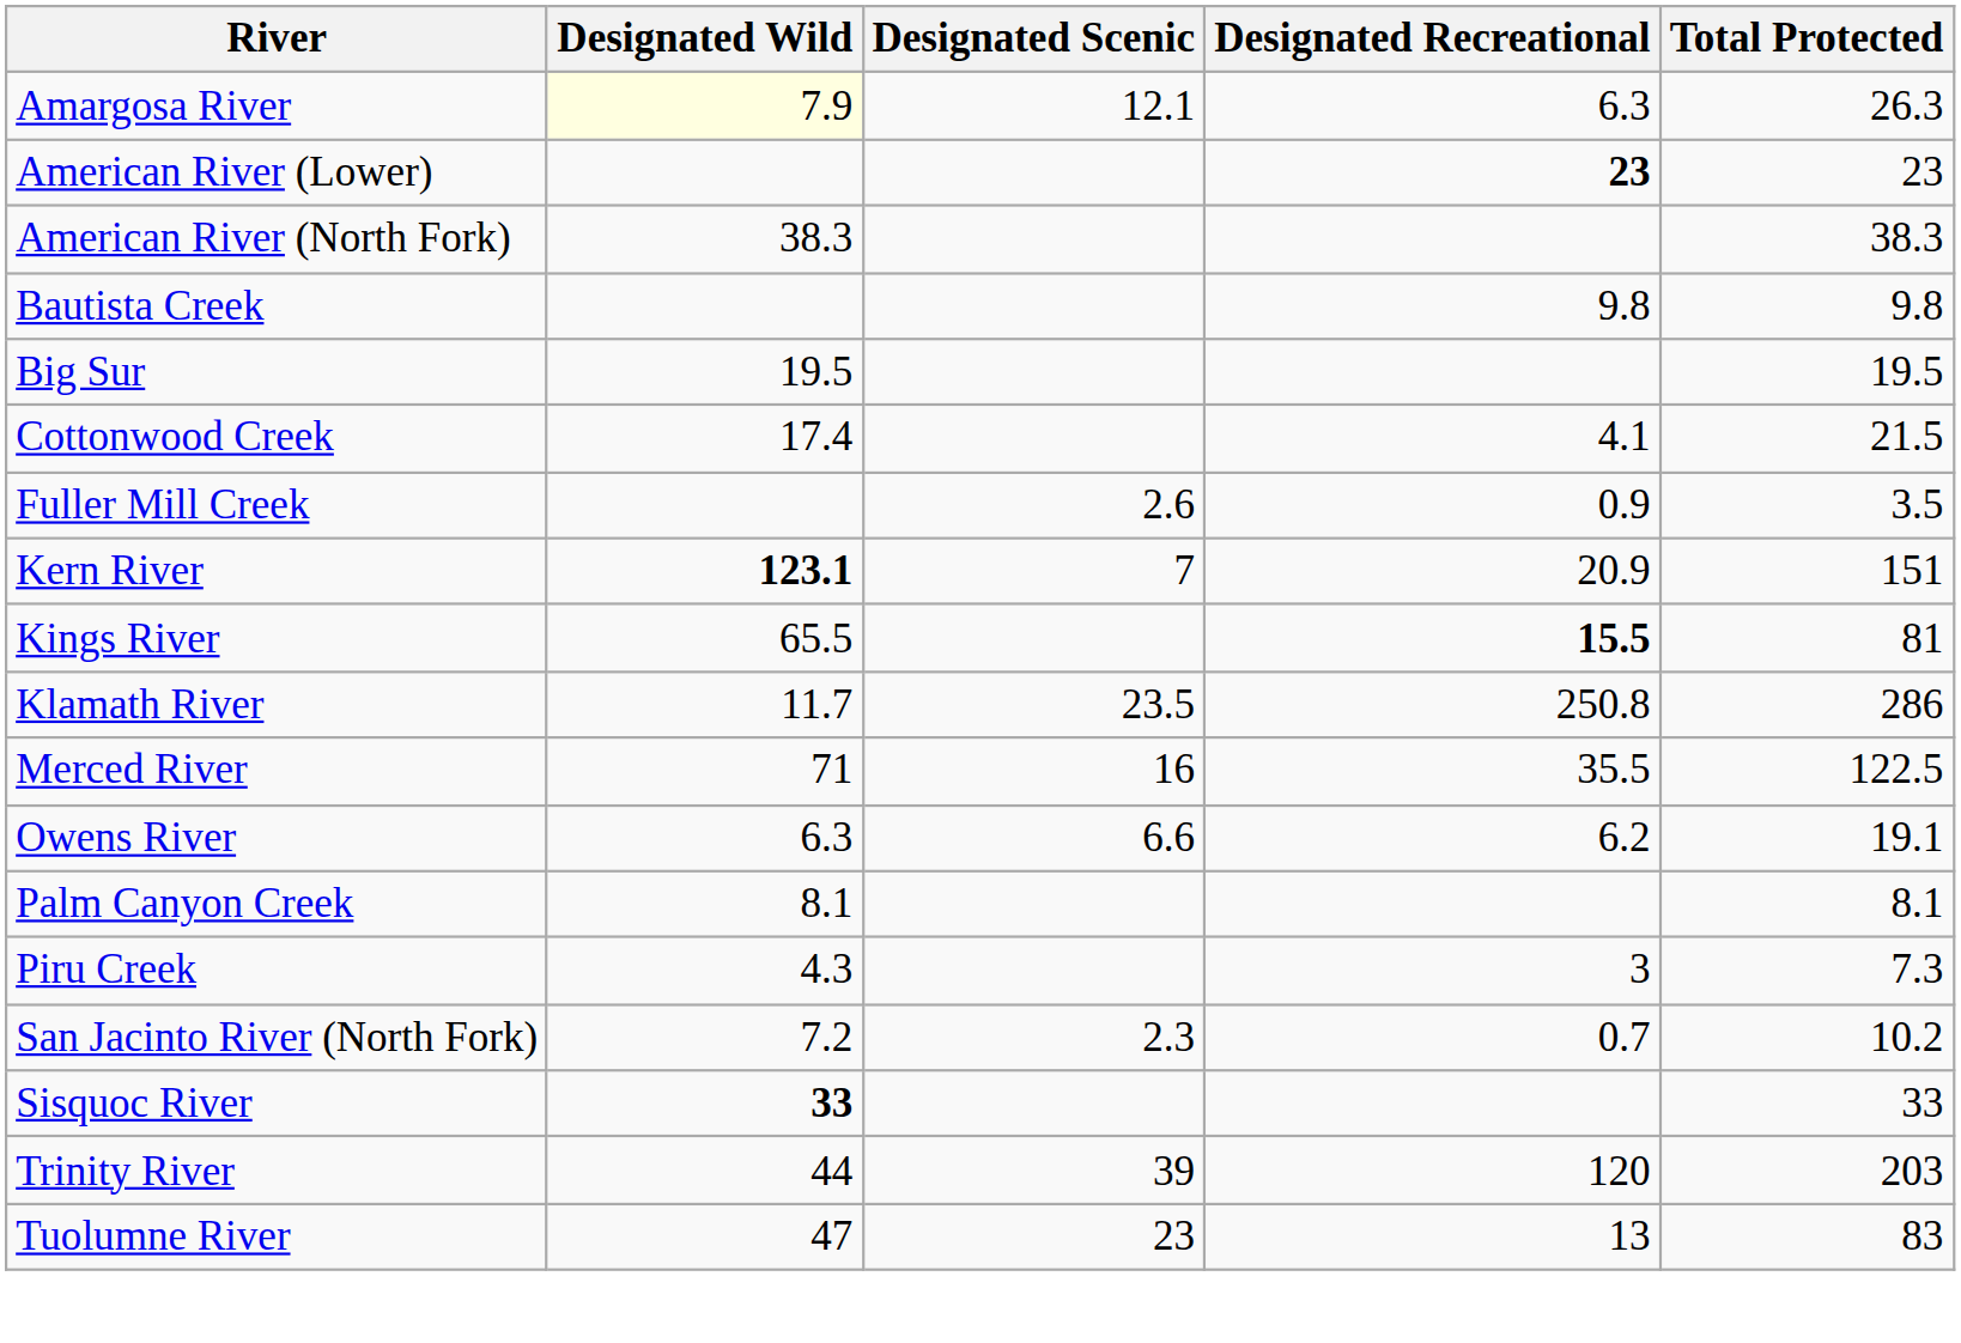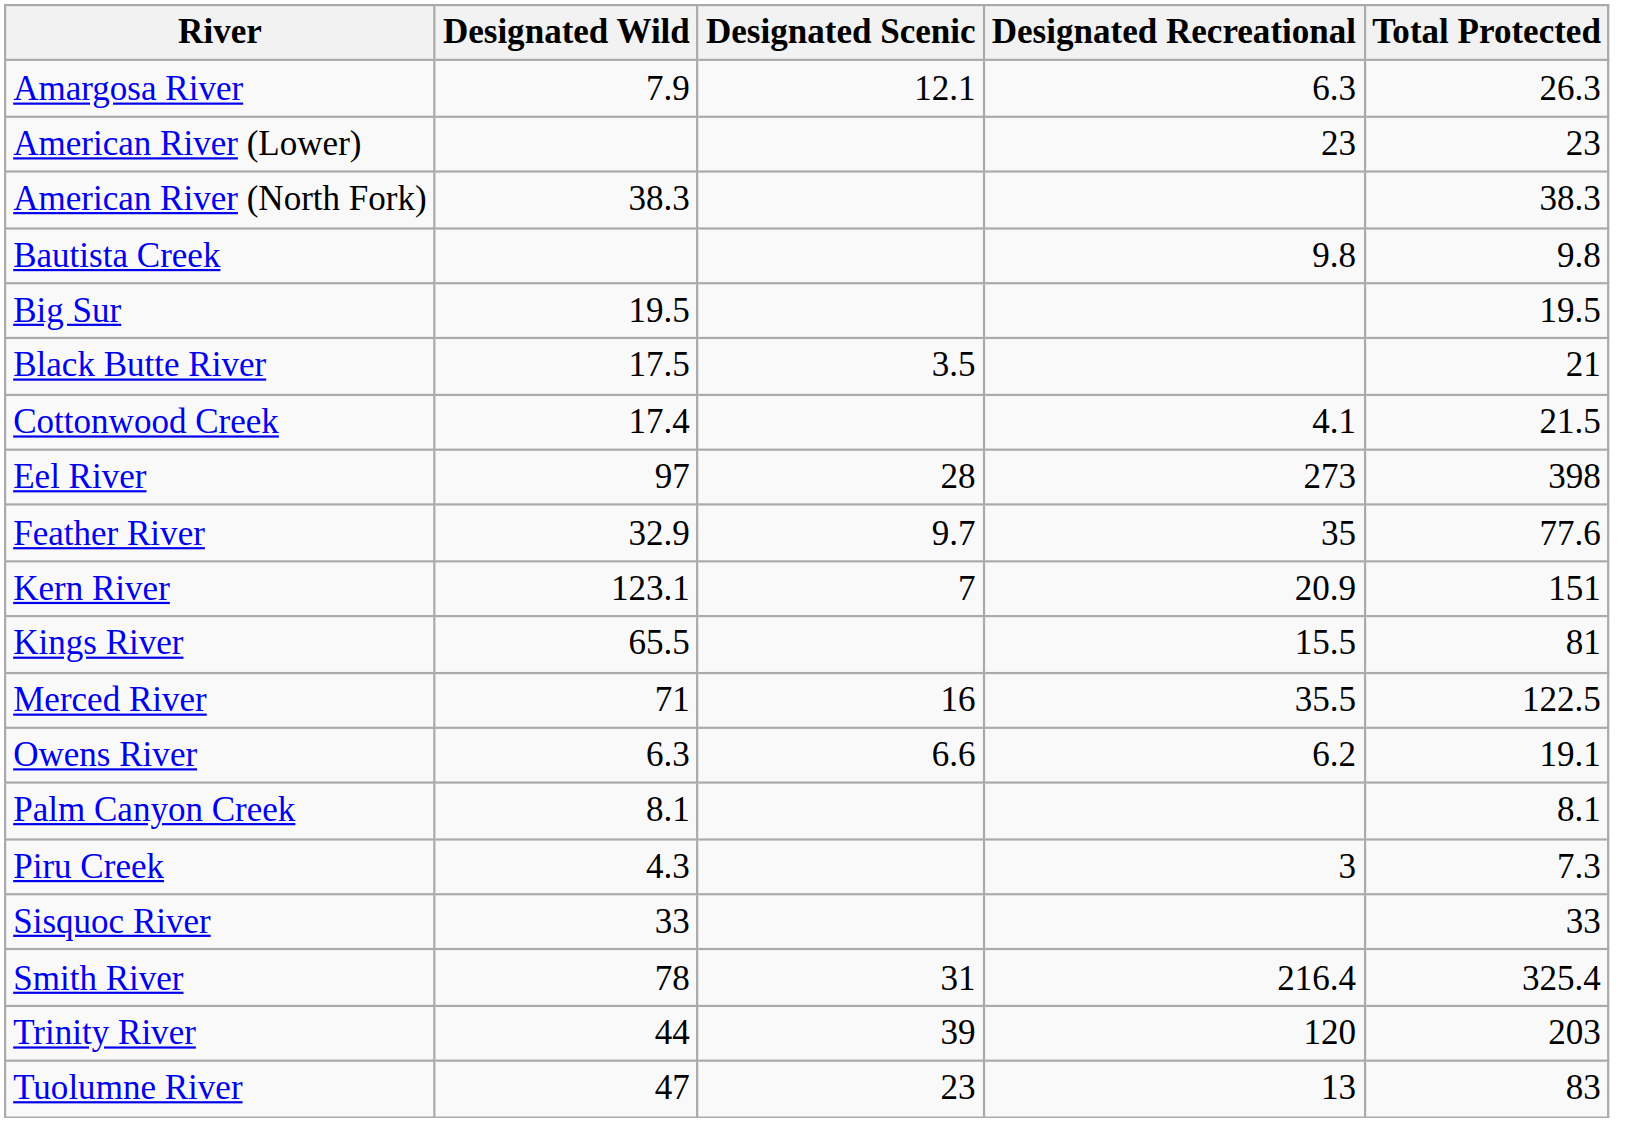Amargosa River | Designated Wild: lightyellow background -> no background
American River (Lower) | Designated Recreational: bold -> normal
+ row: Black Butte River | 17.5 | 3.5 | 21
+ row: Eel River | 97 | 28 | 273 | 398
+ row: Feather River | 32.9 | 9.7 | 35 | 77.6
- row: Fuller Mill Creek | 2.6 | 0.9 | 3.5
Kern River | Designated Wild: bold -> normal
Kings River | Designated Recreational: bold -> normal
- row: Klamath River | 11.7 | 23.5 | 250.8 | 286
- row: San Jacinto River (North Fork) | 7.2 | 2.3 | 0.7 | 10.2
Sisquoc River | Designated Wild: bold -> normal
+ row: Smith River | 78 | 31 | 216.4 | 325.4
